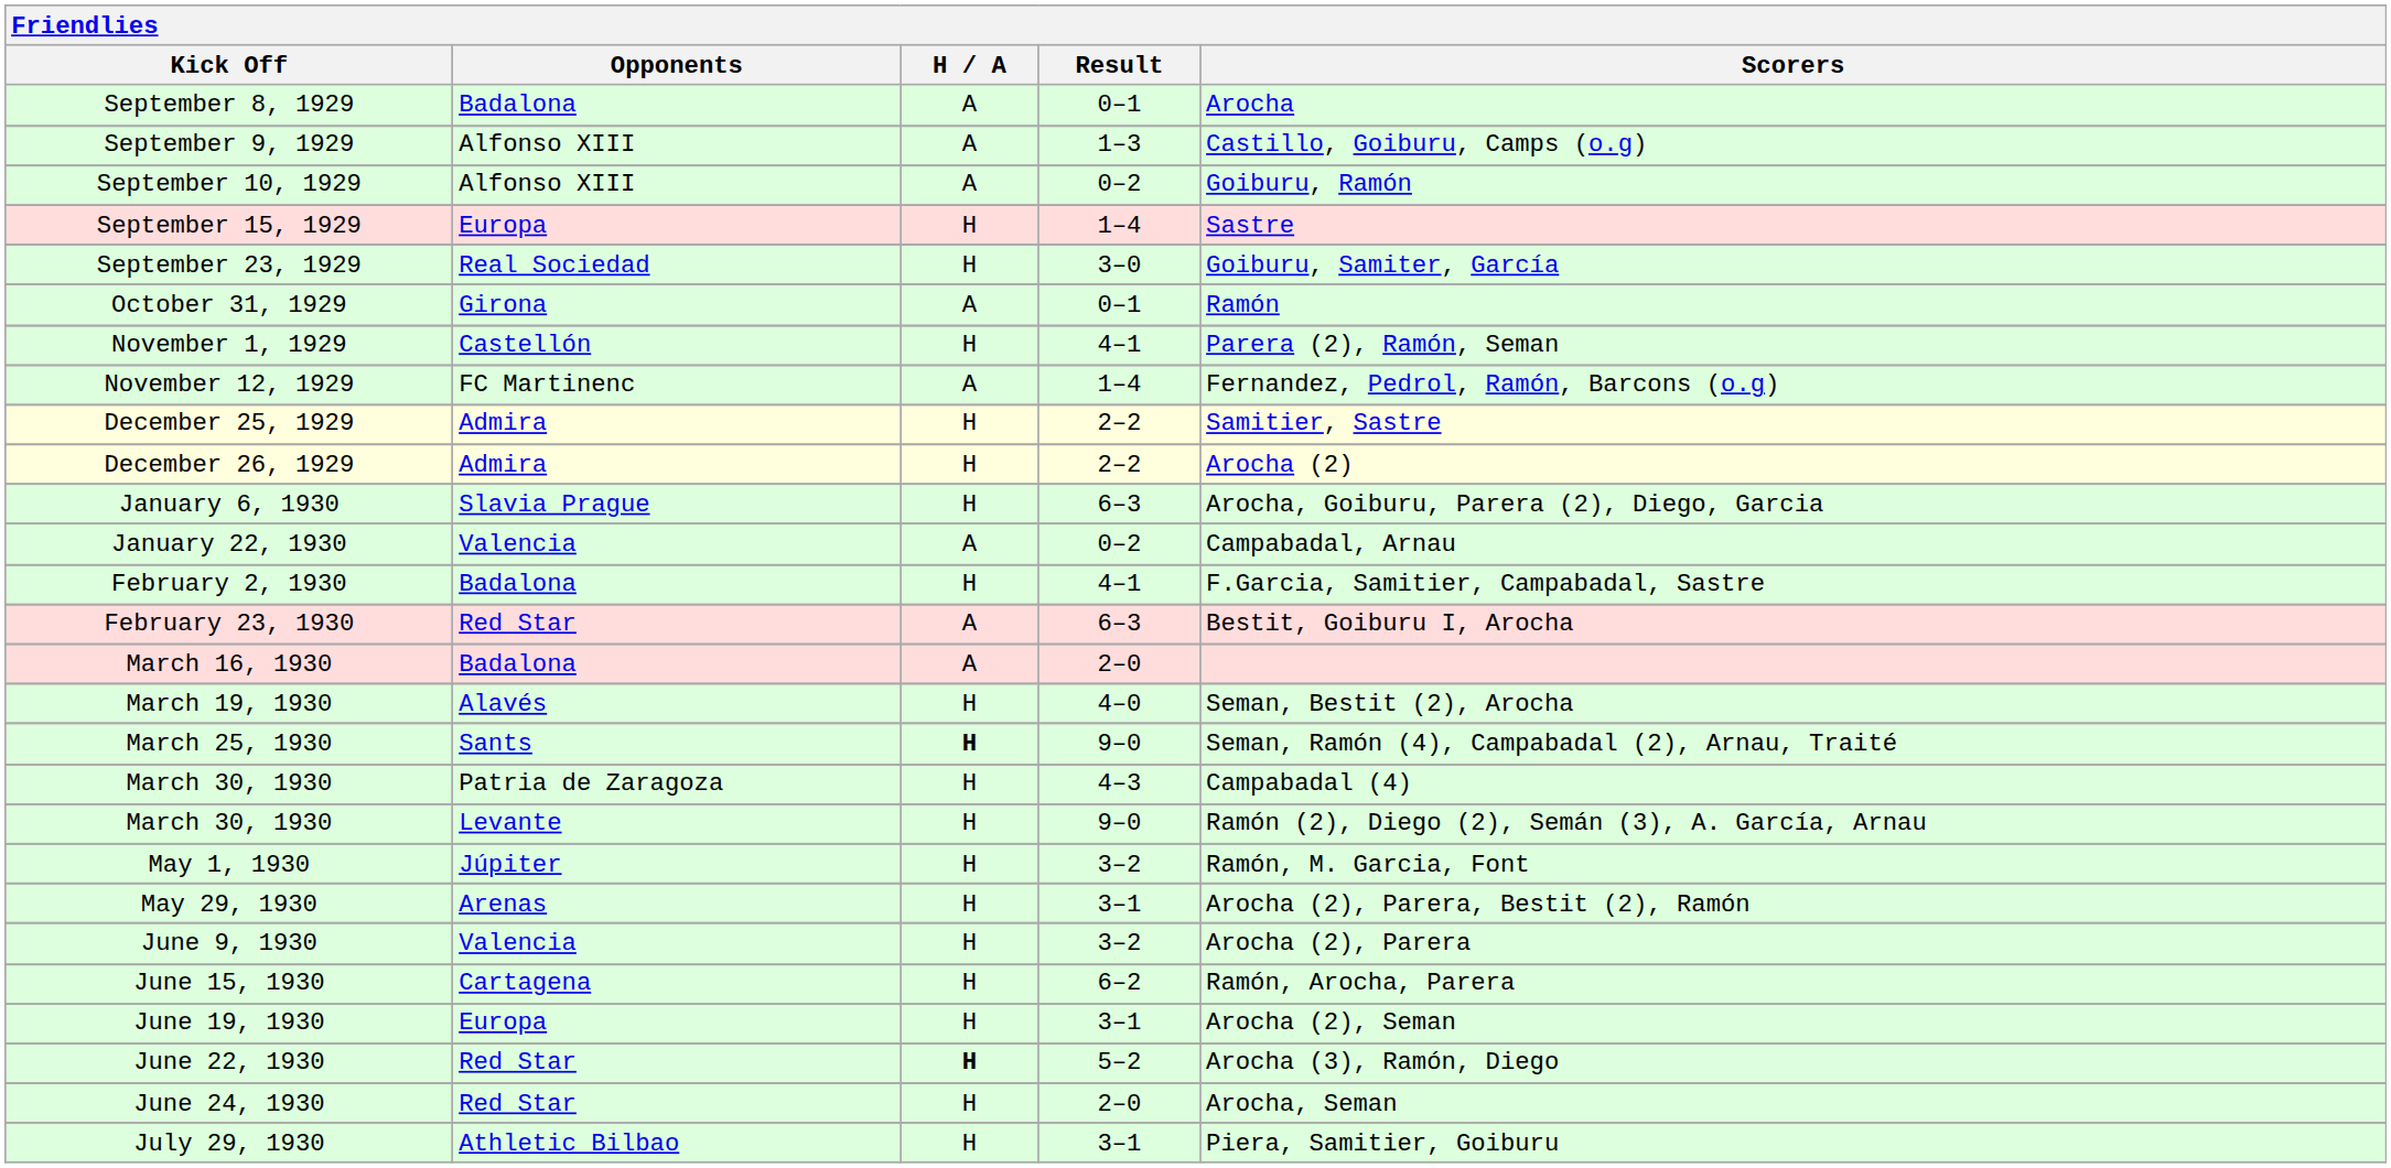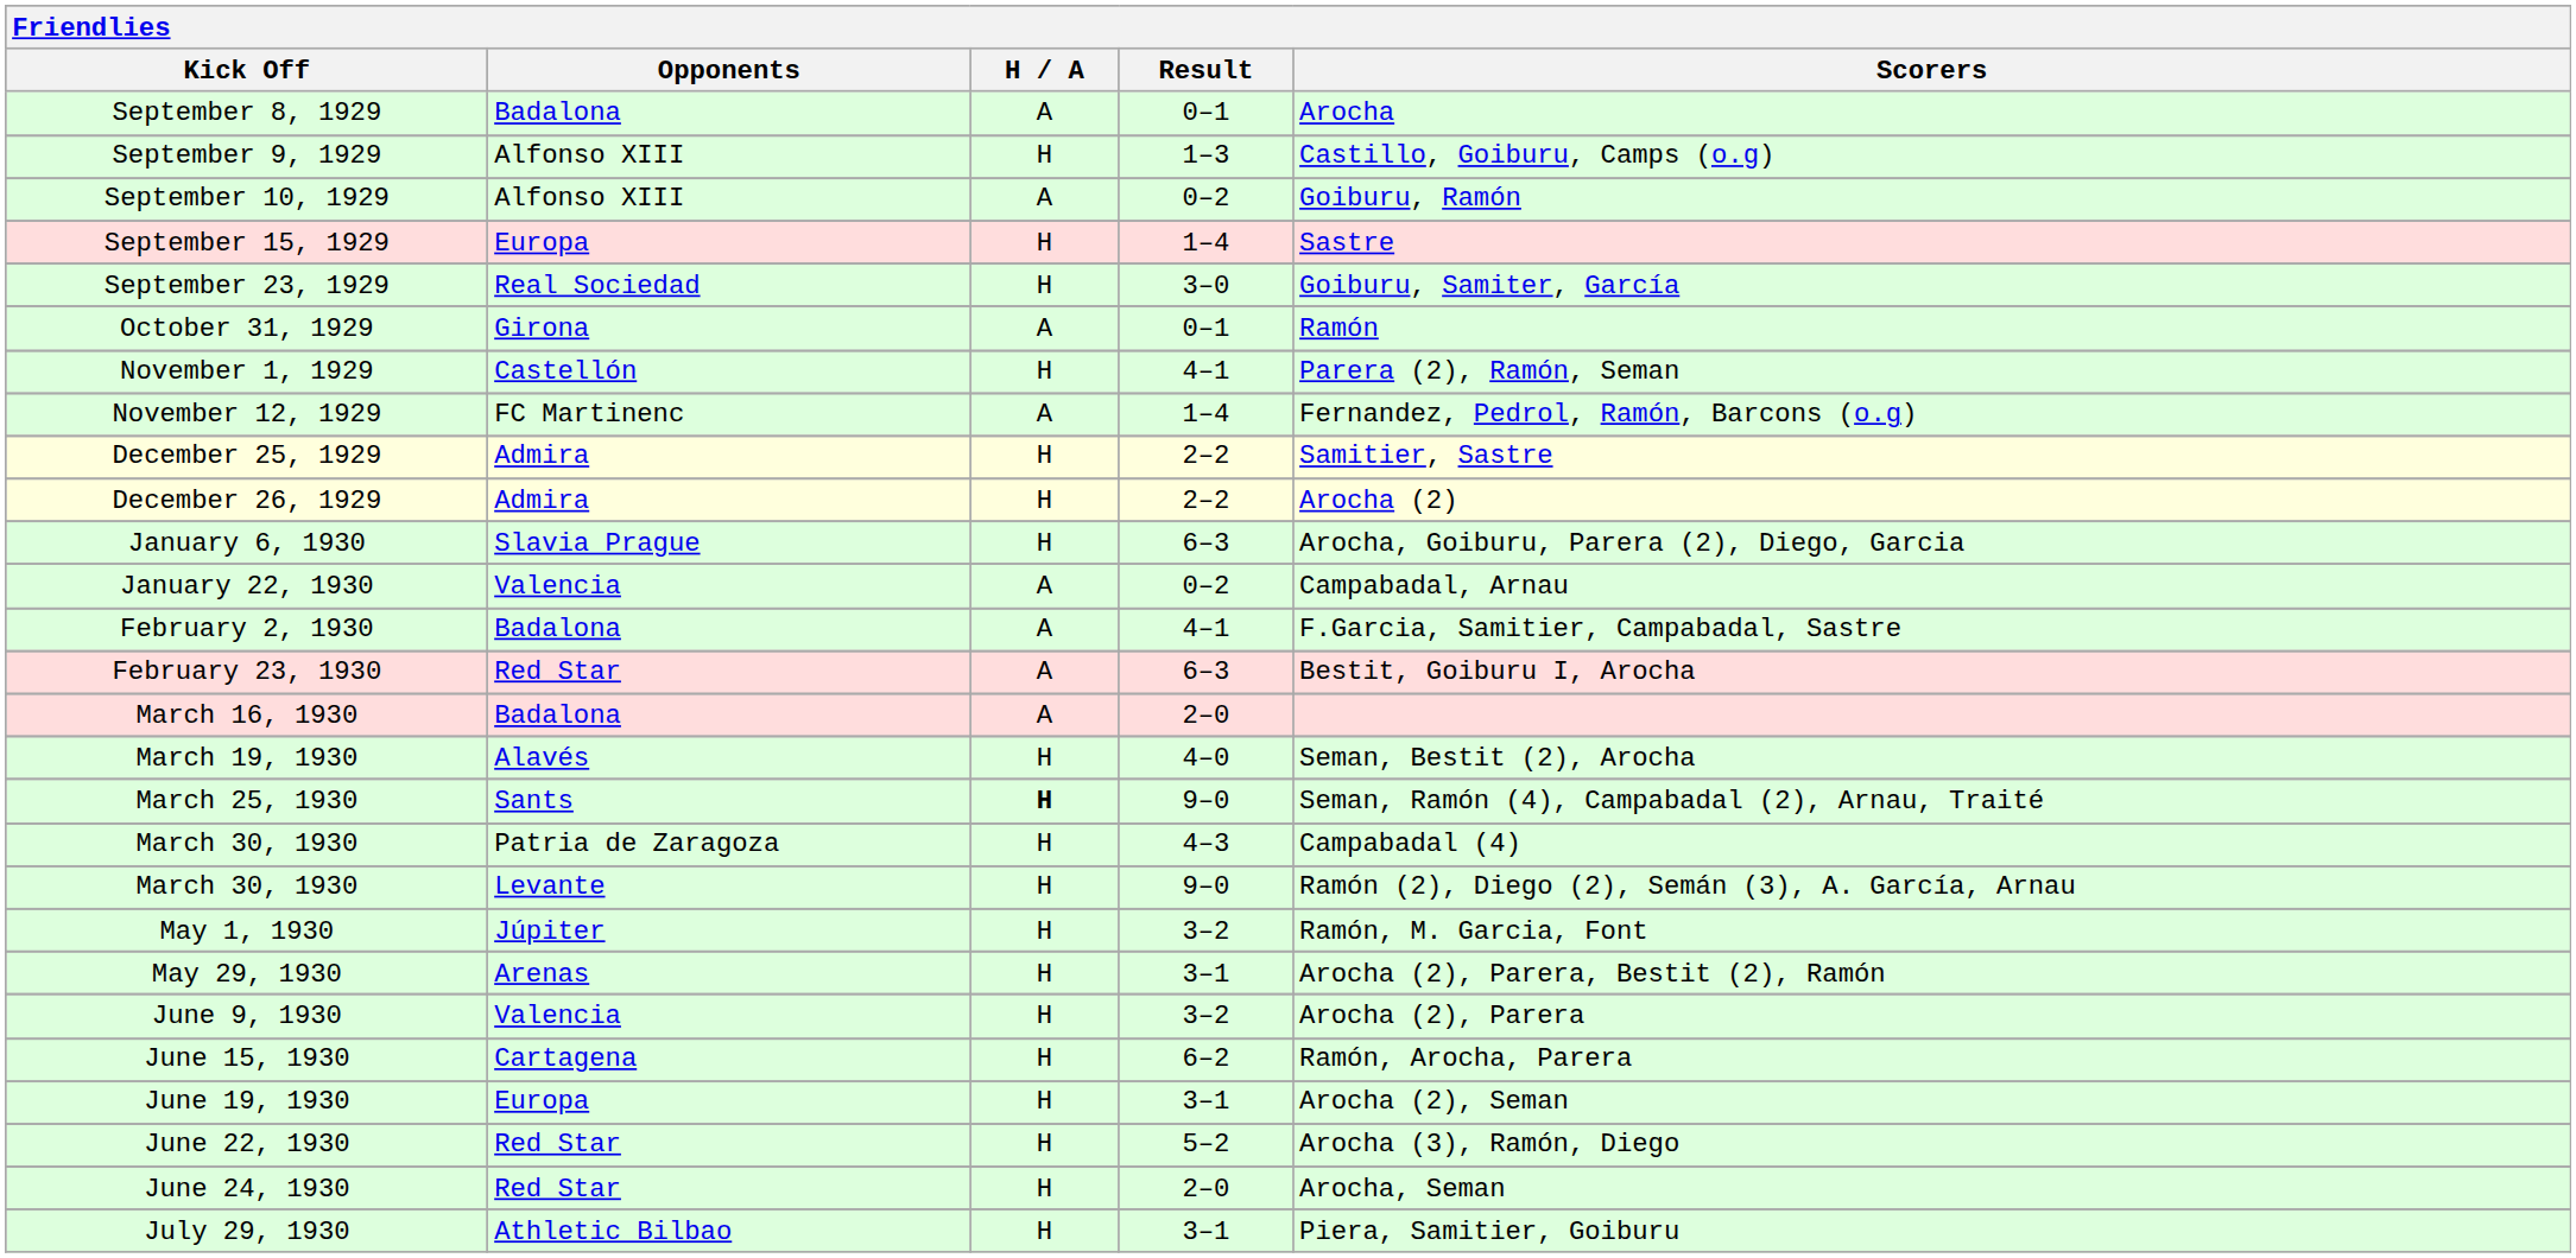September 9, 1929 | H / A: A -> H
February 2, 1930 | H / A: H -> A
June 22, 1930 | H / A: bold -> normal
